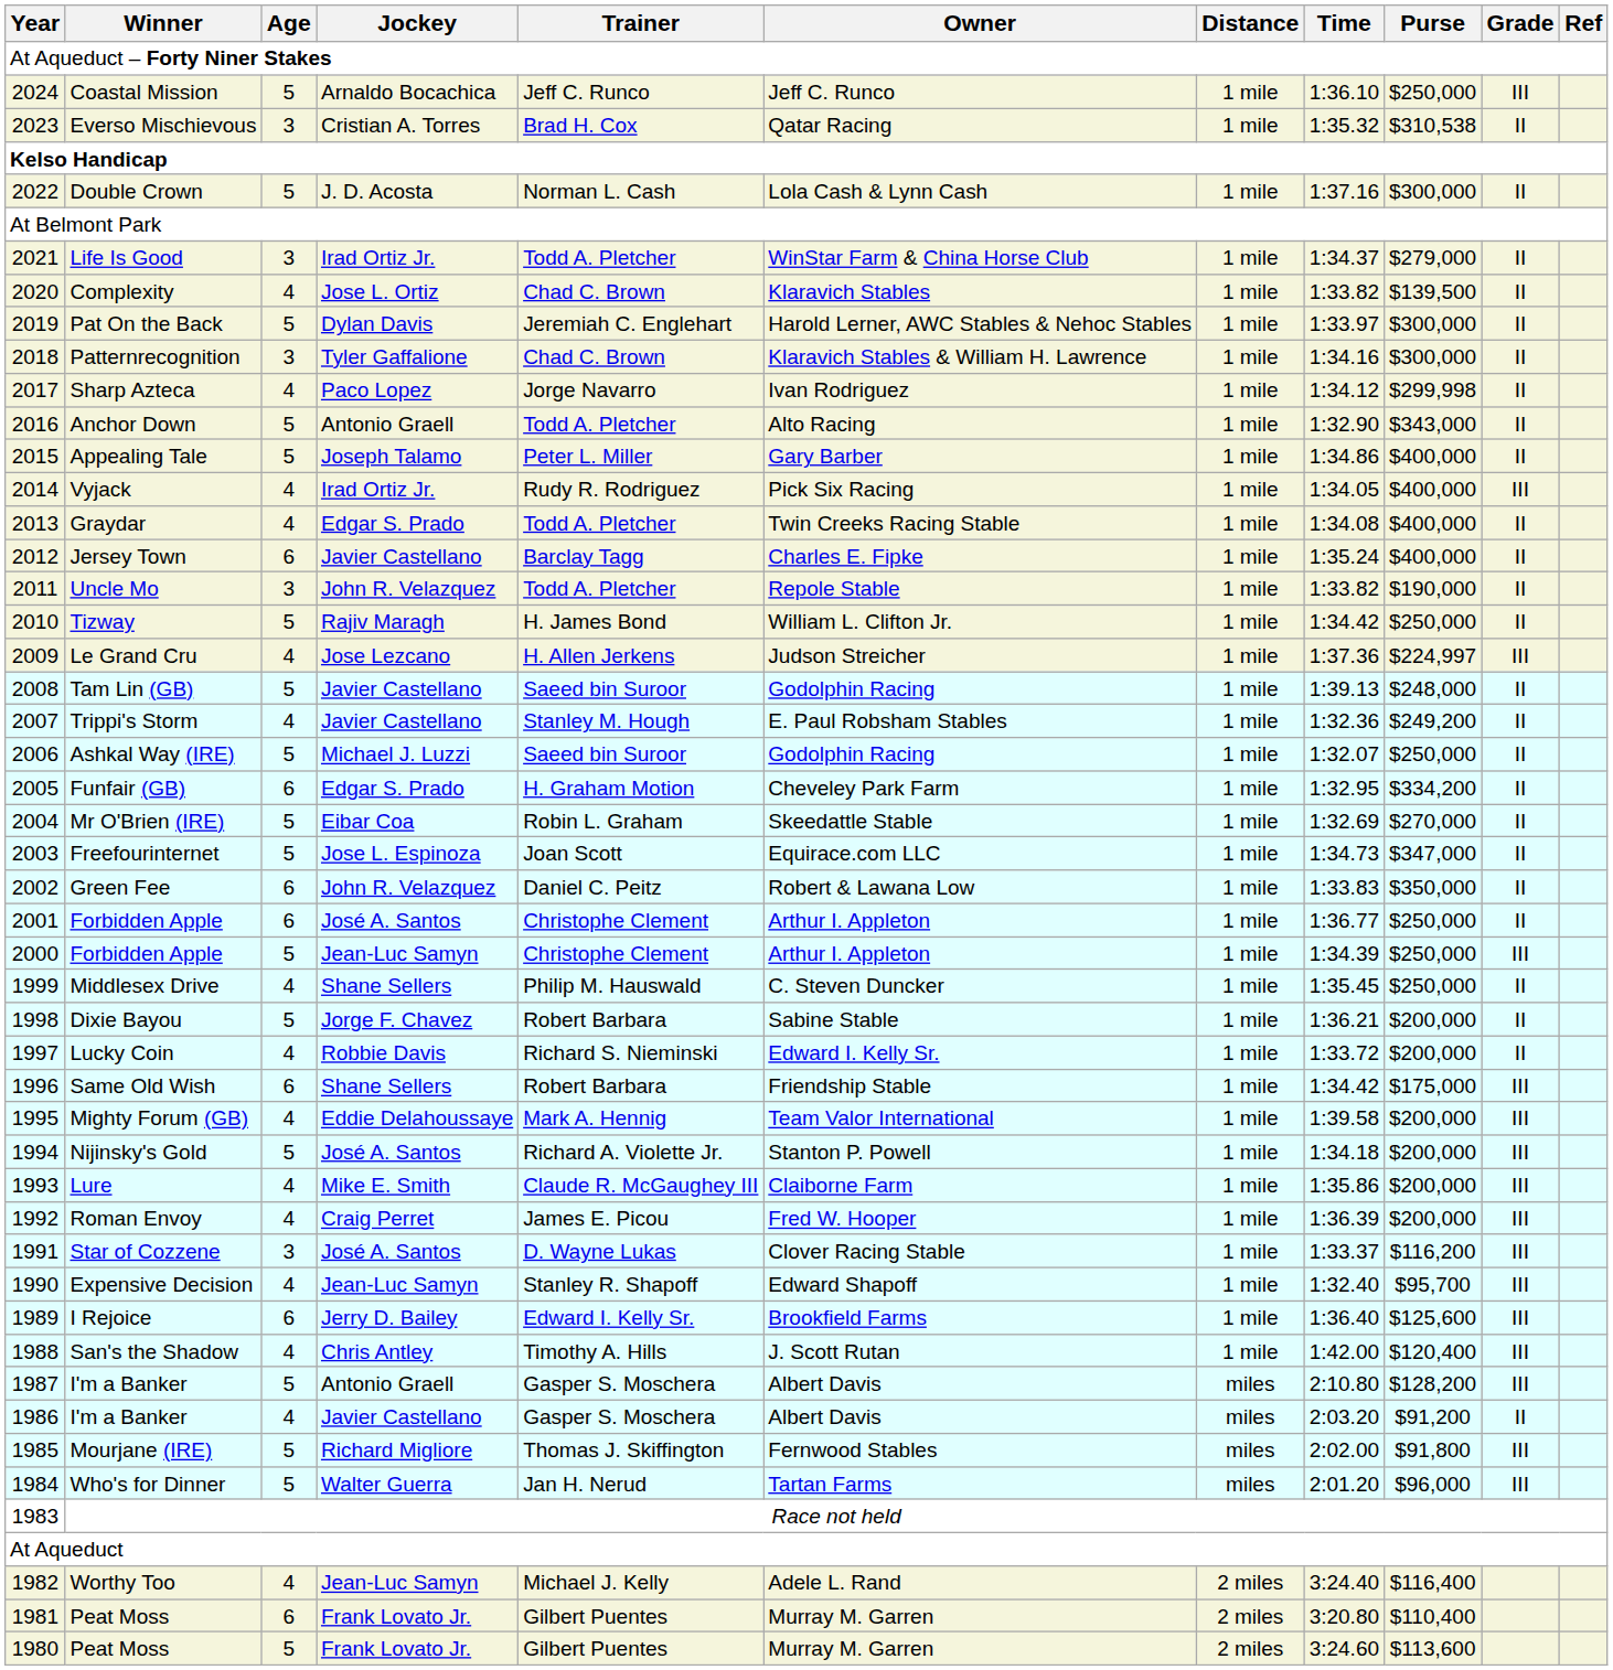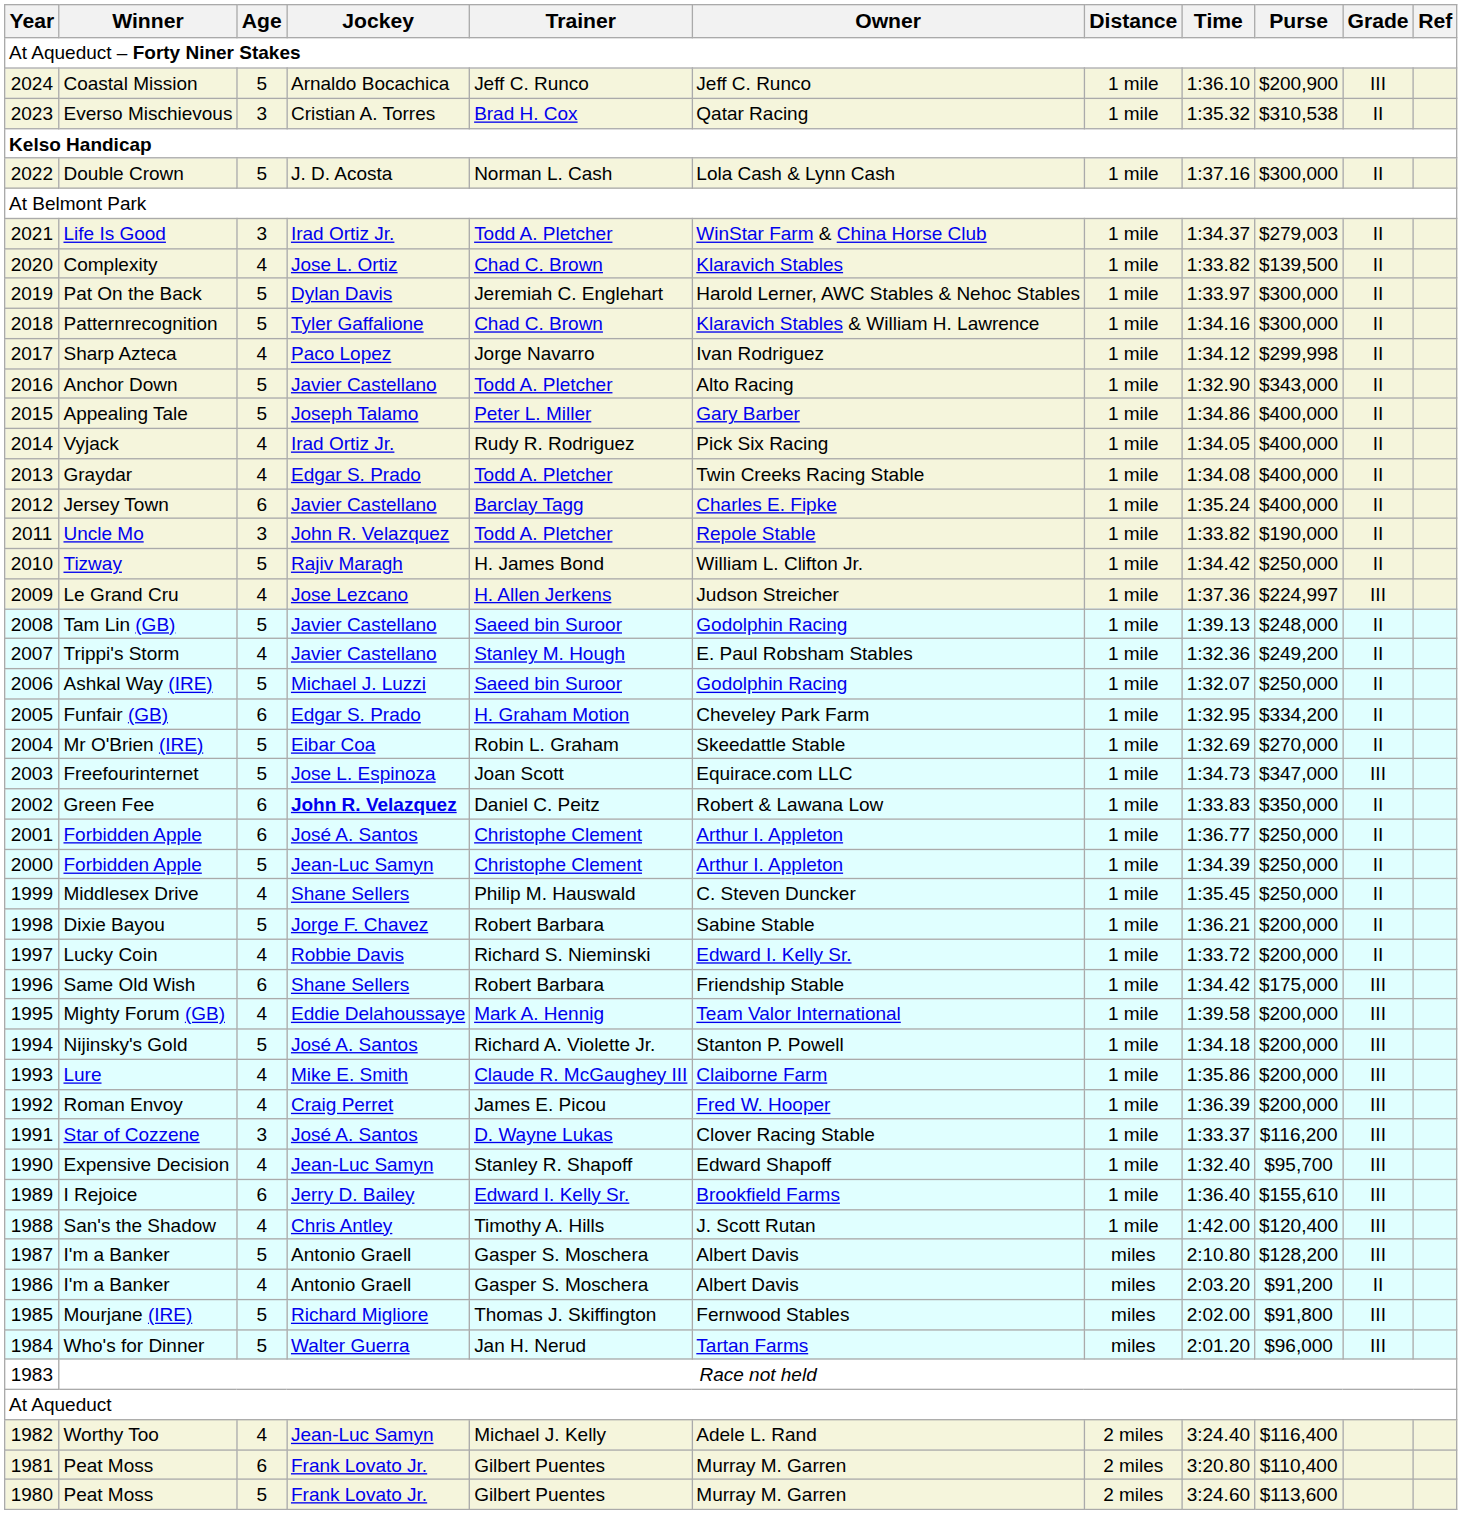Coastal Mission | Purse: $250,000 -> $200,900
Life Is Good | Purse: $279,000 -> $279,003
Patternrecognition | Age: 3 -> 5
Anchor Down | Jockey: Antonio Graell -> Javier Castellano
Vyjack | Grade: III -> II
Freefourinternet | Grade: II -> III
Green Fee | Jockey: normal -> bold
2000 / Forbidden Apple | Grade: III -> II
I Rejoice | Purse: $125,600 -> $155,610
1986 / I'm a Banker | Jockey: Javier Castellano -> Antonio Graell
